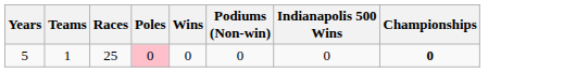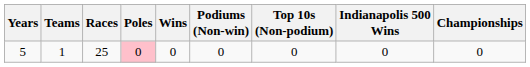+ column: Top 10s (Non-podium) | 0
5 | Championships: bold -> normal
